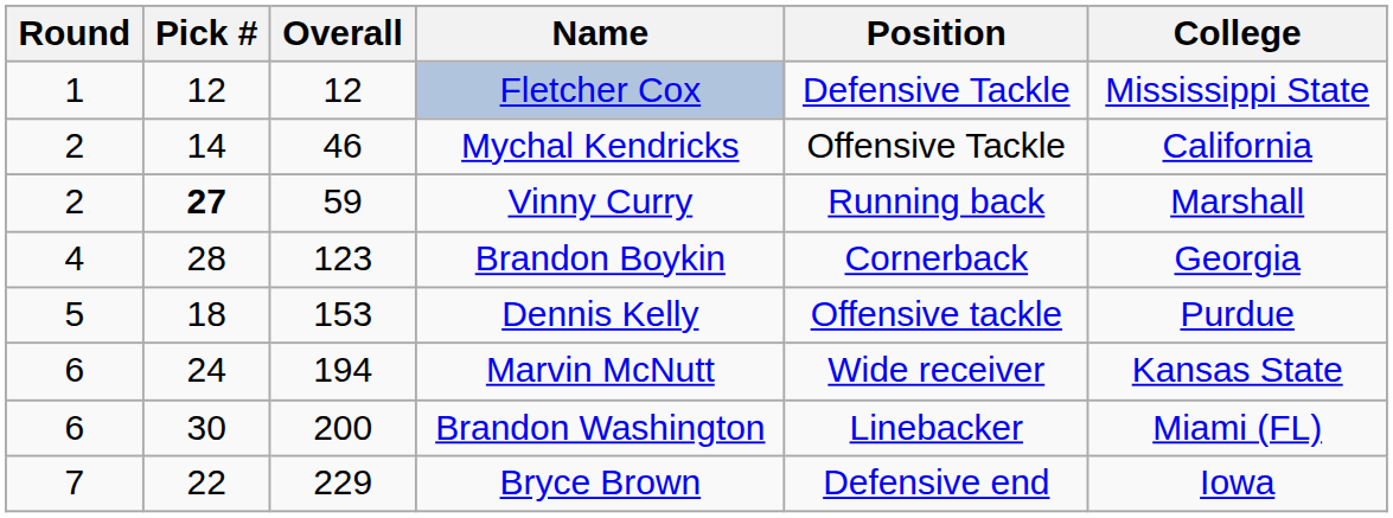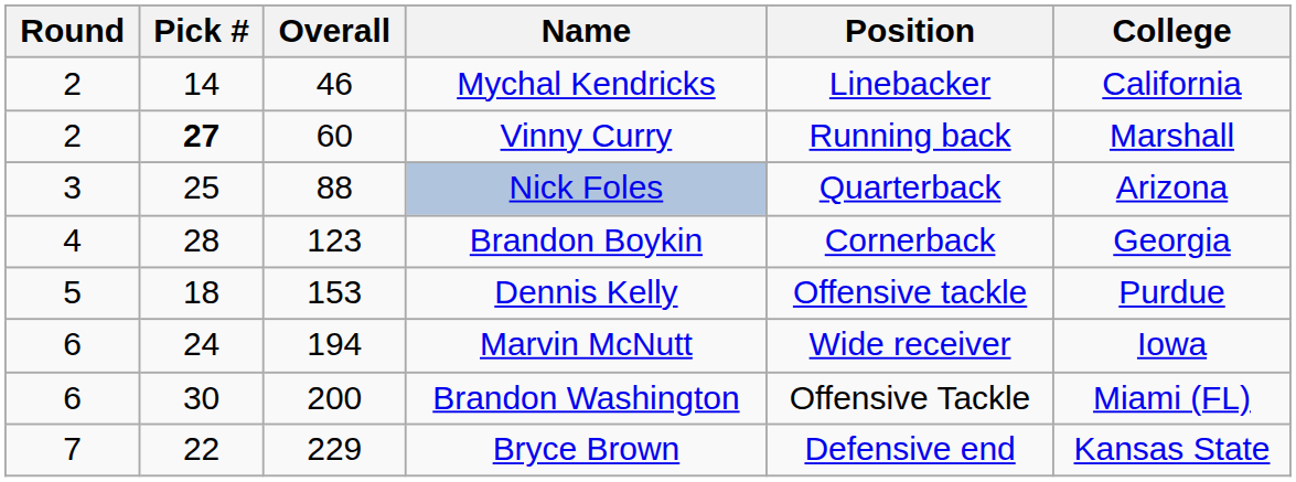- row: 1 | 12 | 12 | Fletcher Cox | Defensive Tackle | Mississippi State
Mychal Kendricks | Position: Offensive Tackle -> Linebacker
Vinny Curry | Overall: 59 -> 60
+ row: 3 | 25 | 88 | Nick Foles | Quarterback | Arizona
Marvin McNutt | College: Kansas State -> Iowa
Brandon Washington | Position: Linebacker -> Offensive Tackle
Bryce Brown | College: Iowa -> Kansas State
